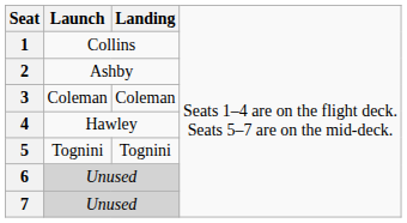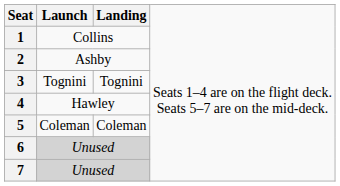3 | column 2: Coleman -> Tognini
3 | column 3: Coleman -> Tognini
5 | column 2: Tognini -> Coleman
5 | column 3: Tognini -> Coleman
